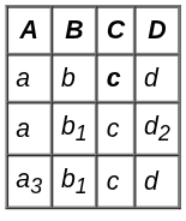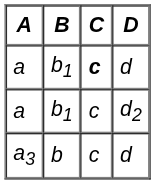a / d | B: b -> b1
a3 | B: b1 -> b
